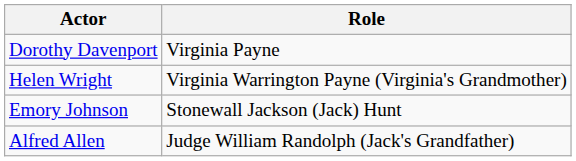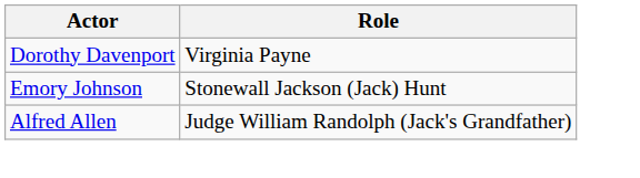- row: Helen Wright | Virginia Warrington Payne (Virginia's Grandmother)
